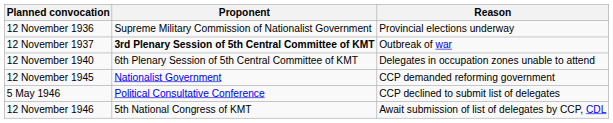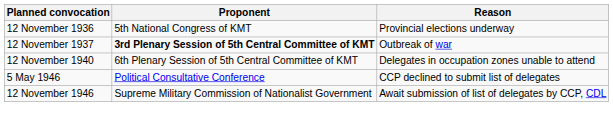12 November 1936 | Proponent: Supreme Military Commission of Nationalist Government -> 5th National Congress of KMT
- row: 12 November 1945 | Nationalist Government | CCP demanded reforming government
12 November 1946 | Proponent: 5th National Congress of KMT -> Supreme Military Commission of Nationalist Government
